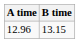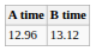12.96 | B time: 13.15 -> 13.12
